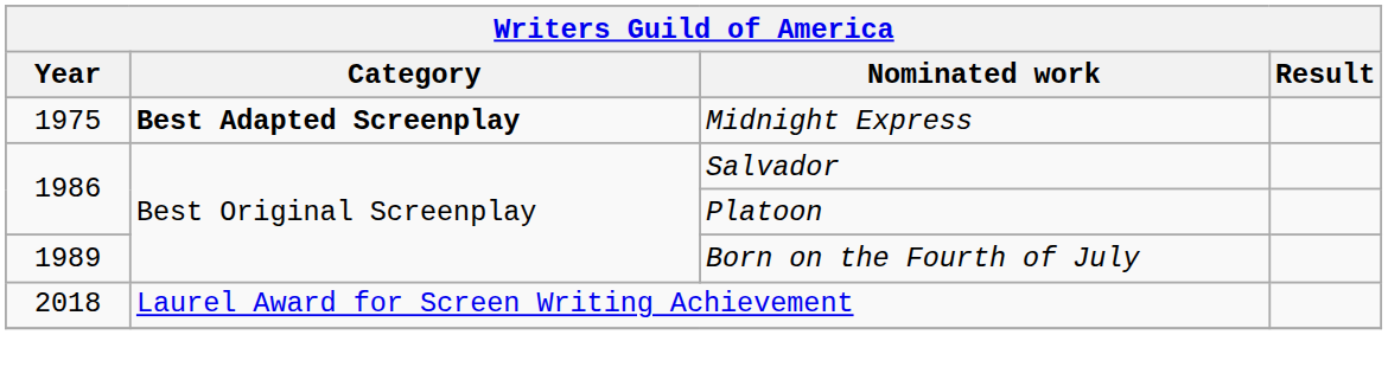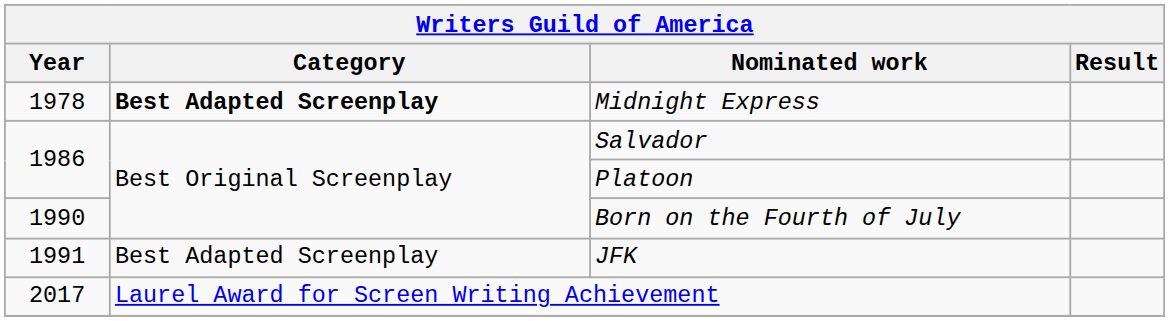Midnight Express | Year: 1975 -> 1978
Born on the Fourth of July | Year: 1989 -> 1990
+ row: 1991 | Best Adapted Screenplay | JFK
Laurel Award for Screen Writing Achievement | Year: 2018 -> 2017
